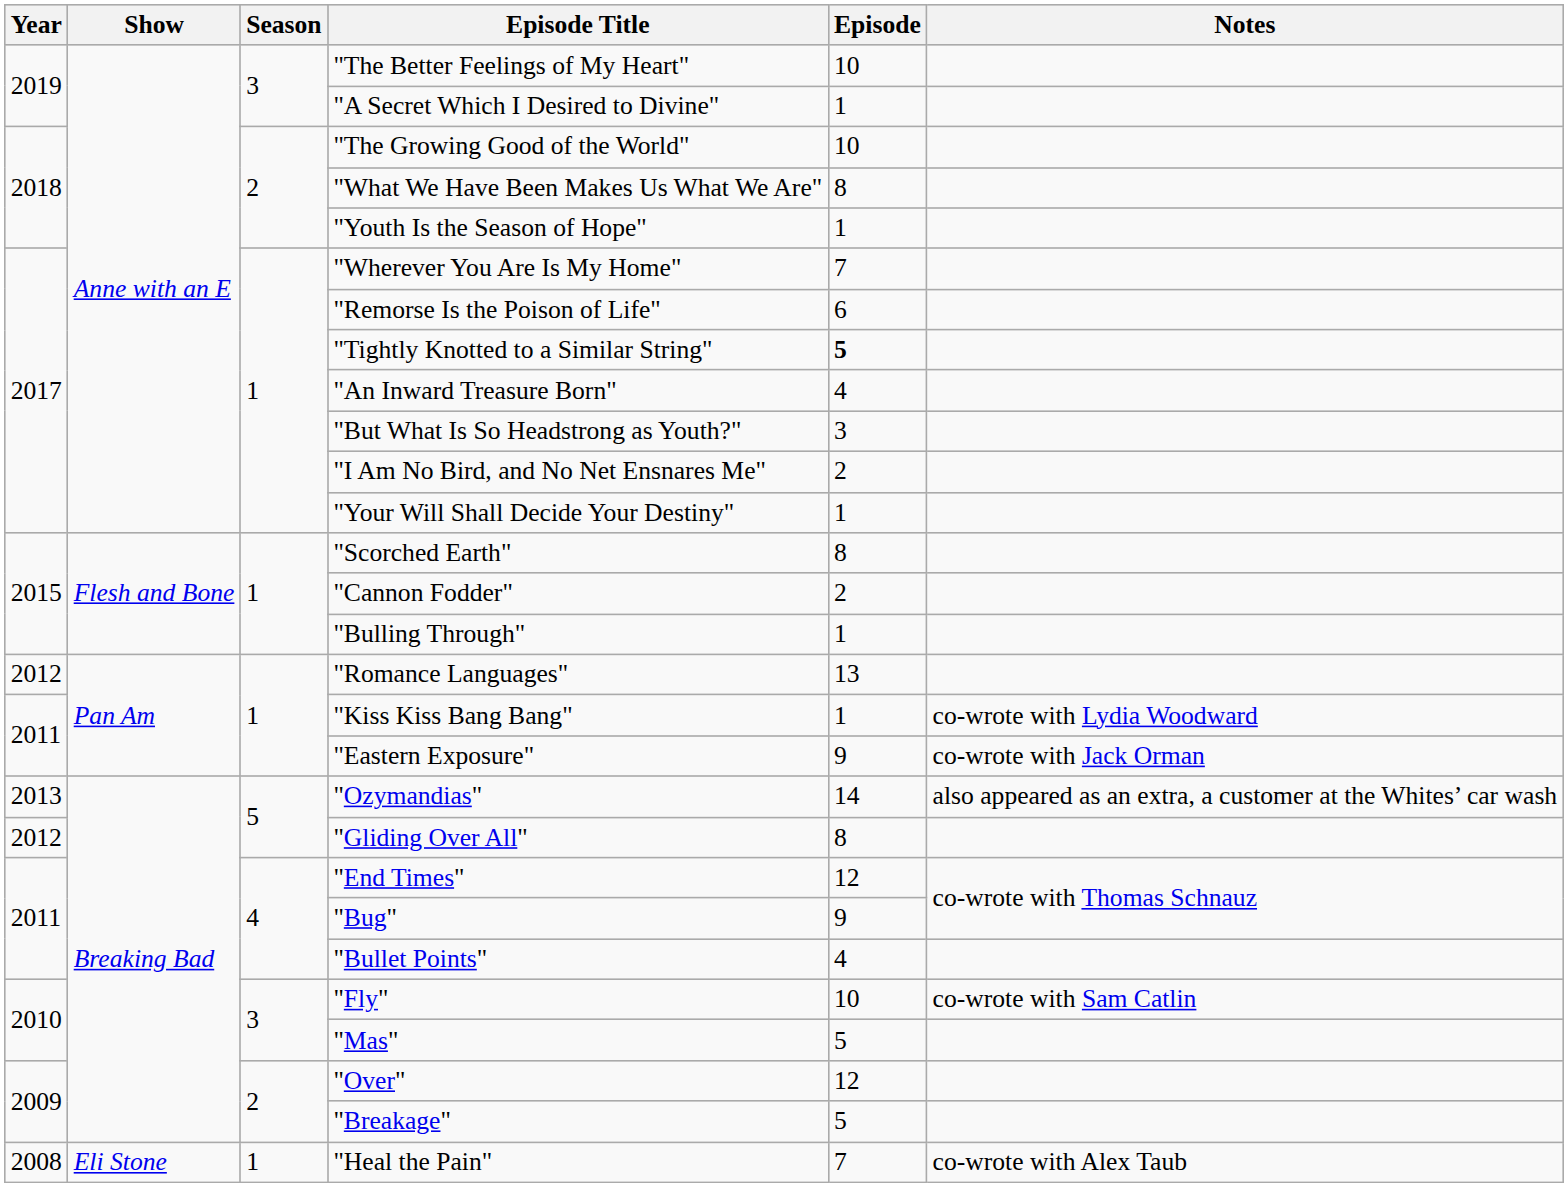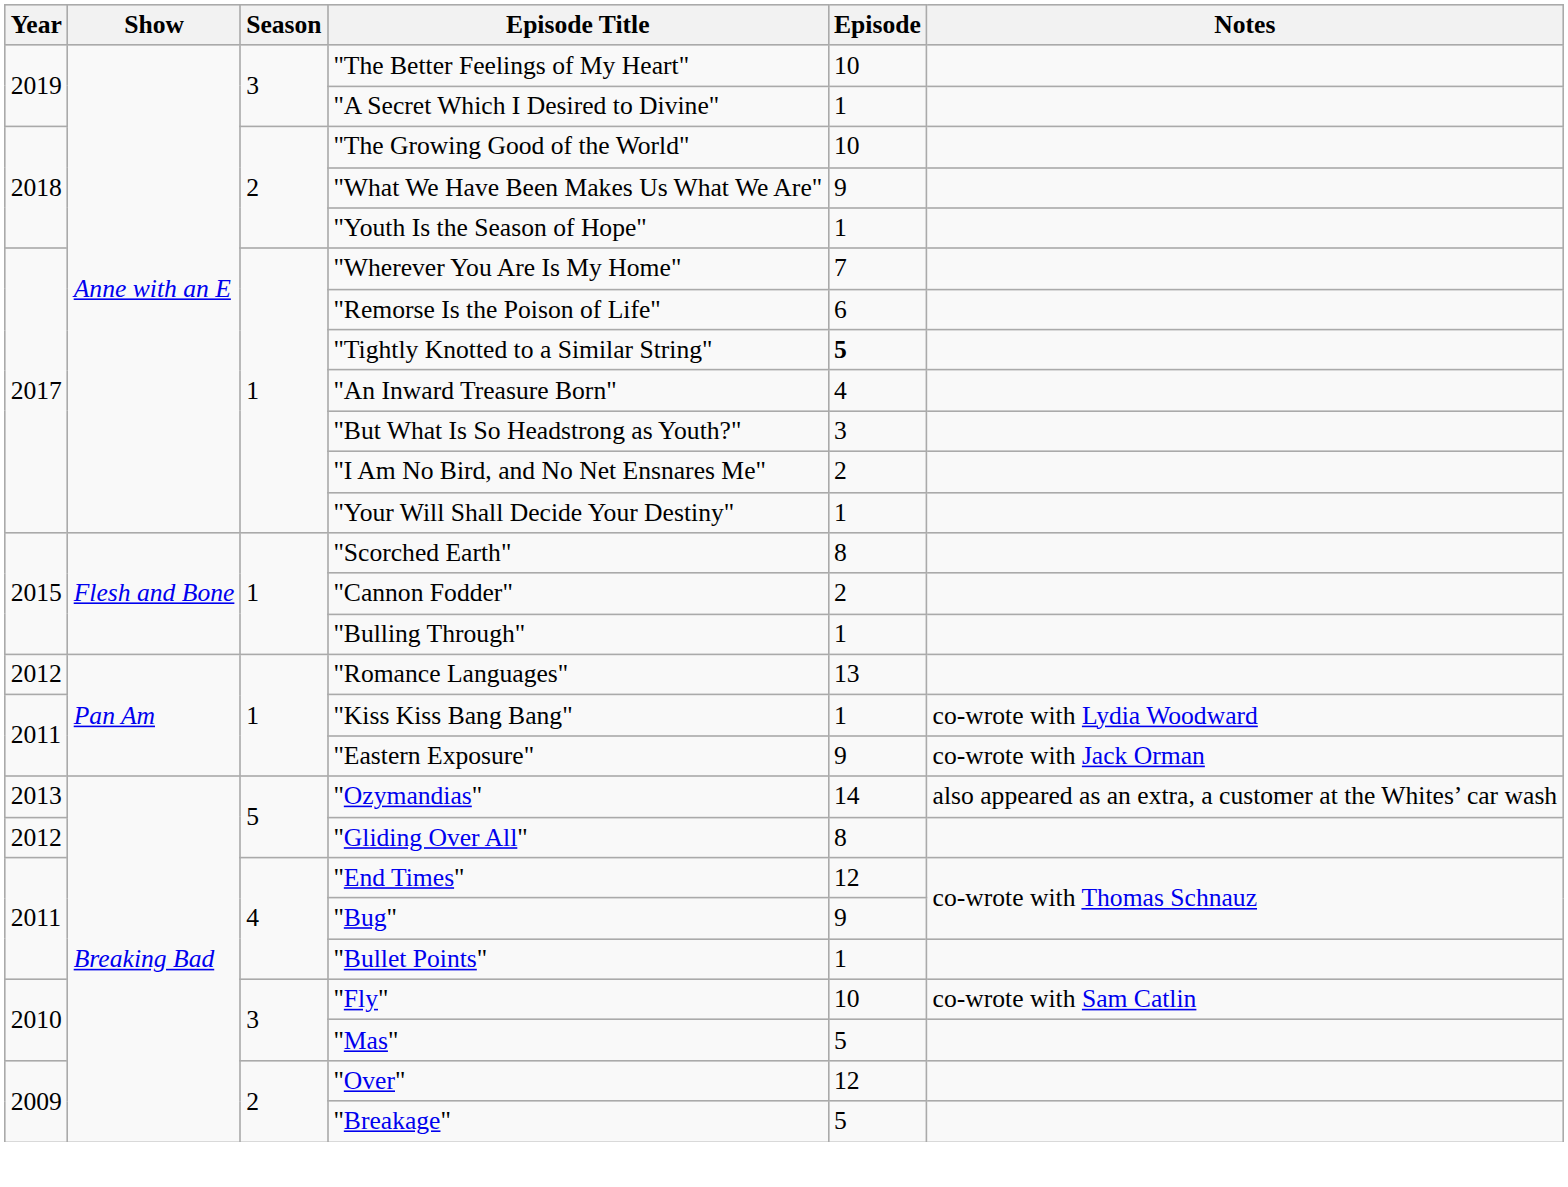"What We Have Been Makes Us What We Are" | Episode: 8 -> 9
"Bullet Points" | Episode: 4 -> 1
- row: 2008 | Eli Stone | 1 | "Heal the Pain" | 7 | co-wrote with Alex Taub
